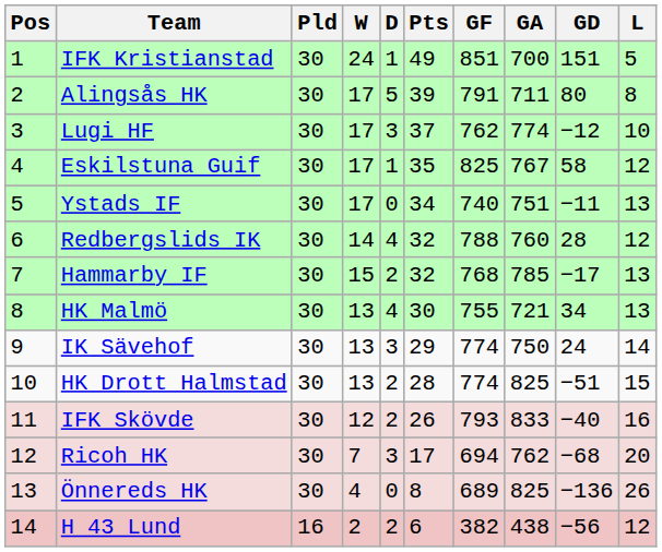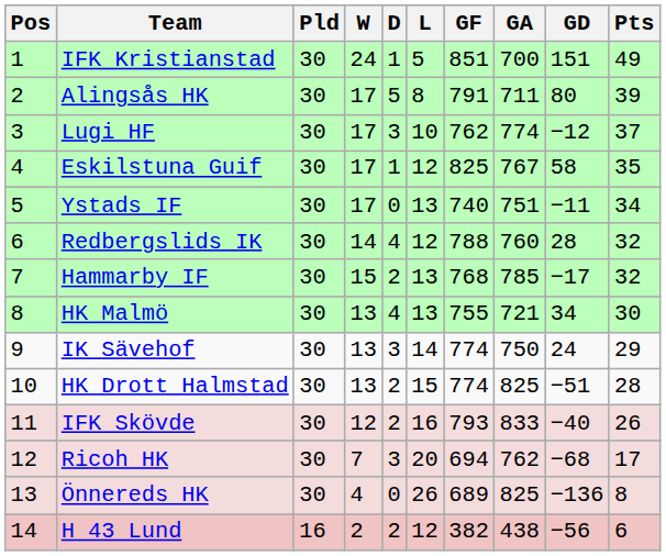columns swapped: L <-> Pts
